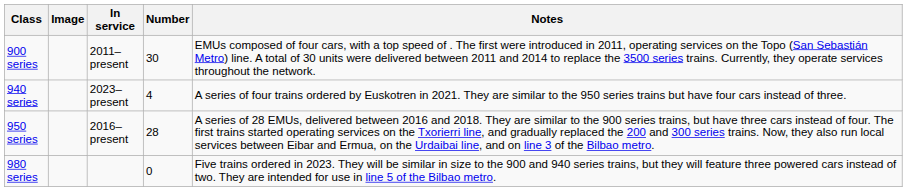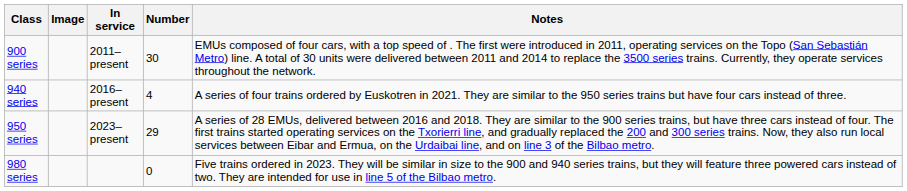940 series | In service: 2023–present -> 2016–present
950 series | In service: 2016–present -> 2023–present
950 series | Number: 28 -> 29
